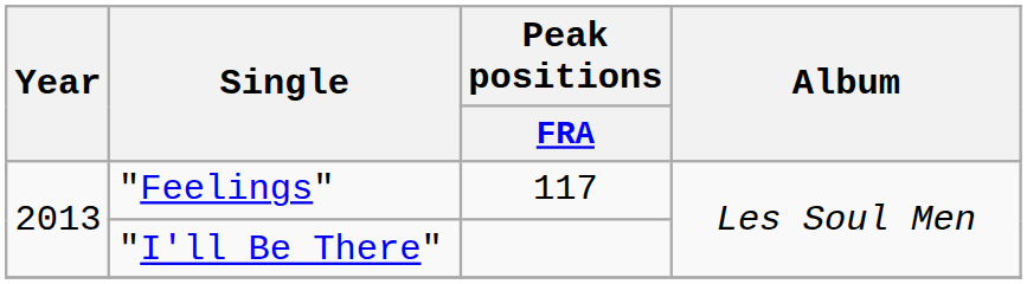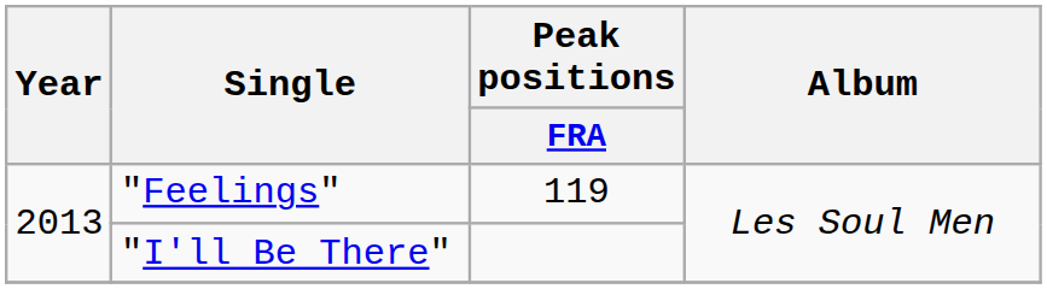"Feelings" | Peak positions / FRA: 117 -> 119
